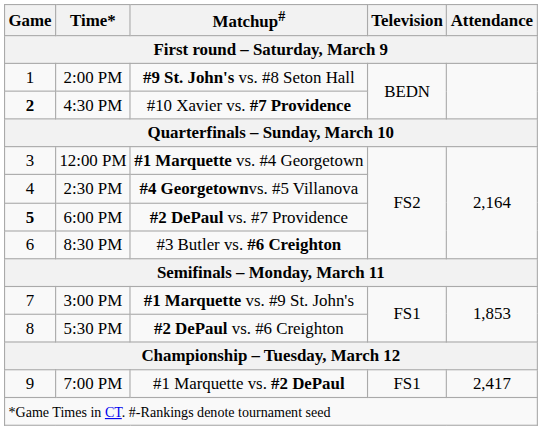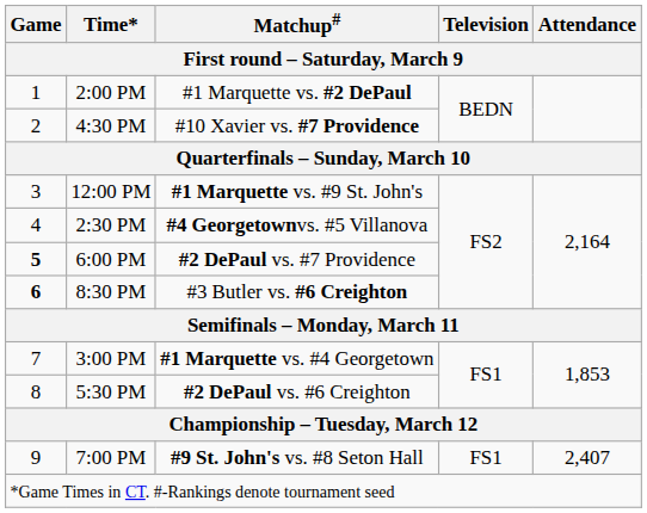2:00 PM | Matchup# / First round – Saturday, March 9: #9 St. John's vs. #8 Seton Hall -> #1 Marquette vs. #2 DePaul
4:30 PM | Game / First round – Saturday, March 9: bold -> normal
12:00 PM | Matchup# / First round – Saturday, March 9: #1 Marquette vs. #4 Georgetown -> #1 Marquette vs. #9 St. John's
8:30 PM | Game / First round – Saturday, March 9: normal -> bold
3:00 PM | Matchup# / First round – Saturday, March 9: #1 Marquette vs. #9 St. John's -> #1 Marquette vs. #4 Georgetown
7:00 PM | Matchup# / First round – Saturday, March 9: #1 Marquette vs. #2 DePaul -> #9 St. John's vs. #8 Seton Hall
7:00 PM | Attendance / First round – Saturday, March 9: 2,417 -> 2,407
